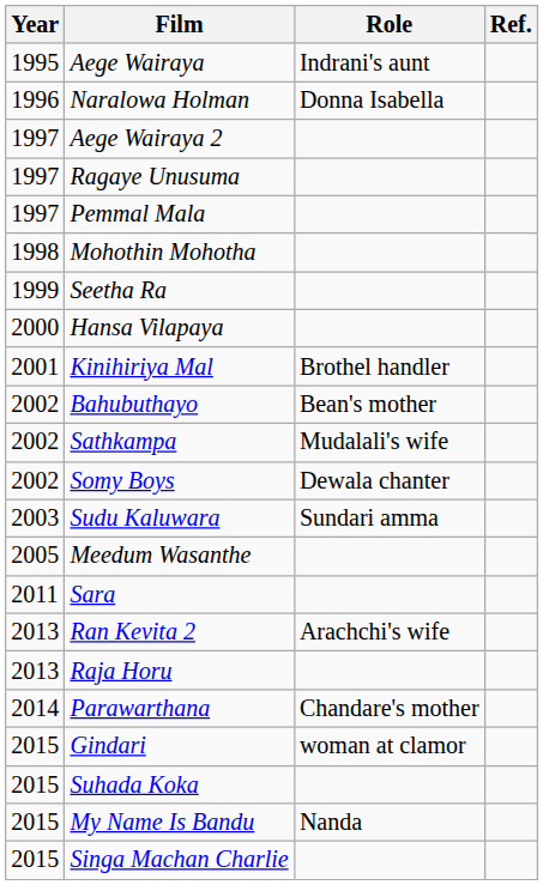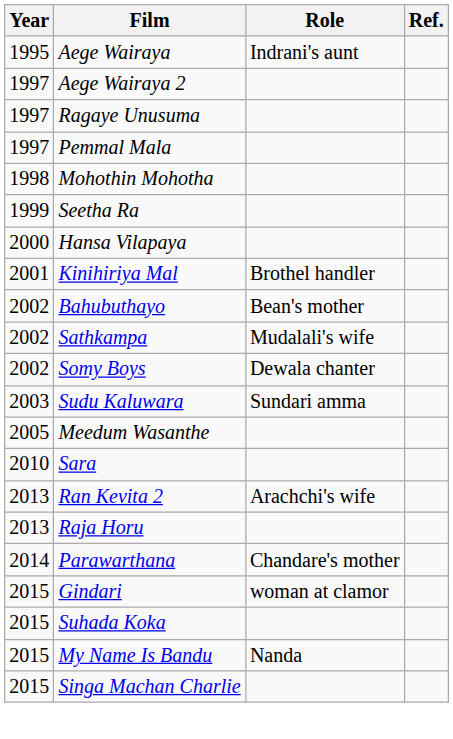- row: 1996 | Naralowa Holman | Donna Isabella
Sara | Year: 2011 -> 2010
